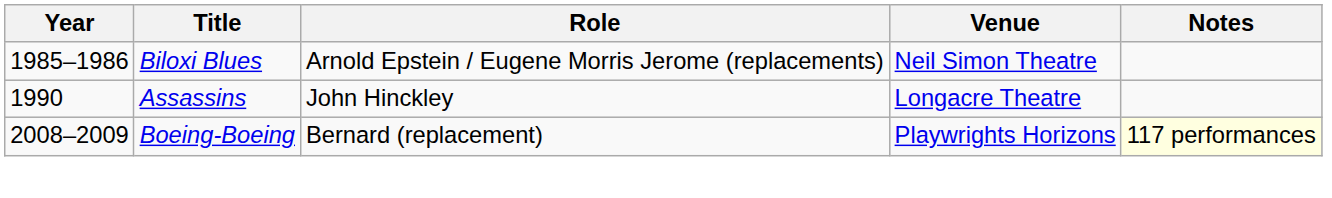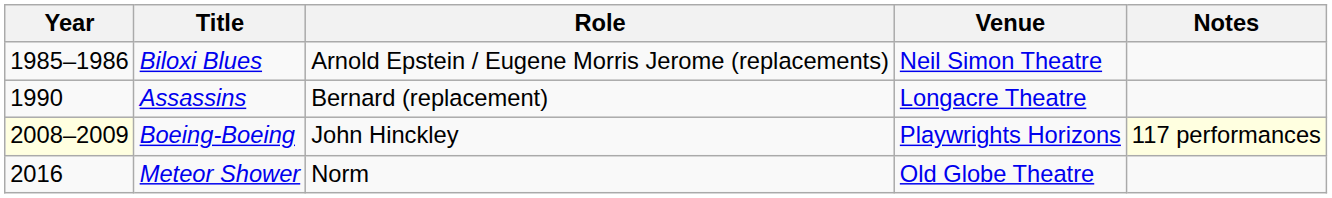Assassins | Role: John Hinckley -> Bernard (replacement)
Boeing-Boeing | Year: no background -> lightyellow background
Boeing-Boeing | Role: Bernard (replacement) -> John Hinckley
+ row: 2016 | Meteor Shower | Norm | Old Globe Theatre
